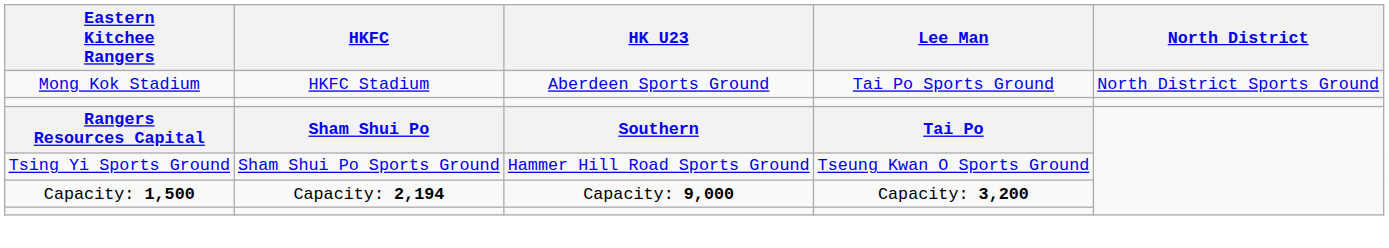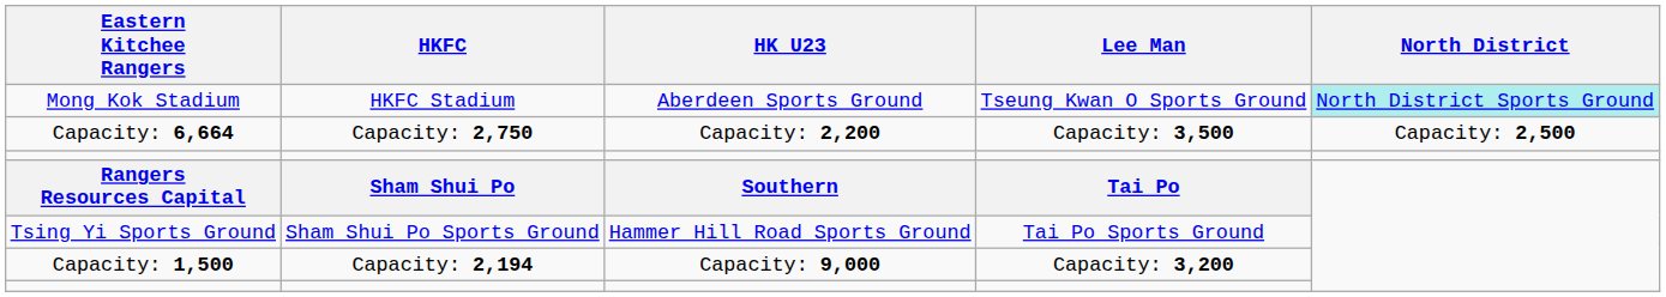Mong Kok Stadium | Lee Man: Tai Po Sports Ground -> Tseung Kwan O Sports Ground
Mong Kok Stadium | North District: no background -> paleturquoise background
+ row: Capacity: 6,664 | Capacity: 2,750 | Capacity: 2,200 | Capacity: 3,500 | Capacity: 2,500
Tsing Yi Sports Ground | Lee Man: Tseung Kwan O Sports Ground -> Tai Po Sports Ground
